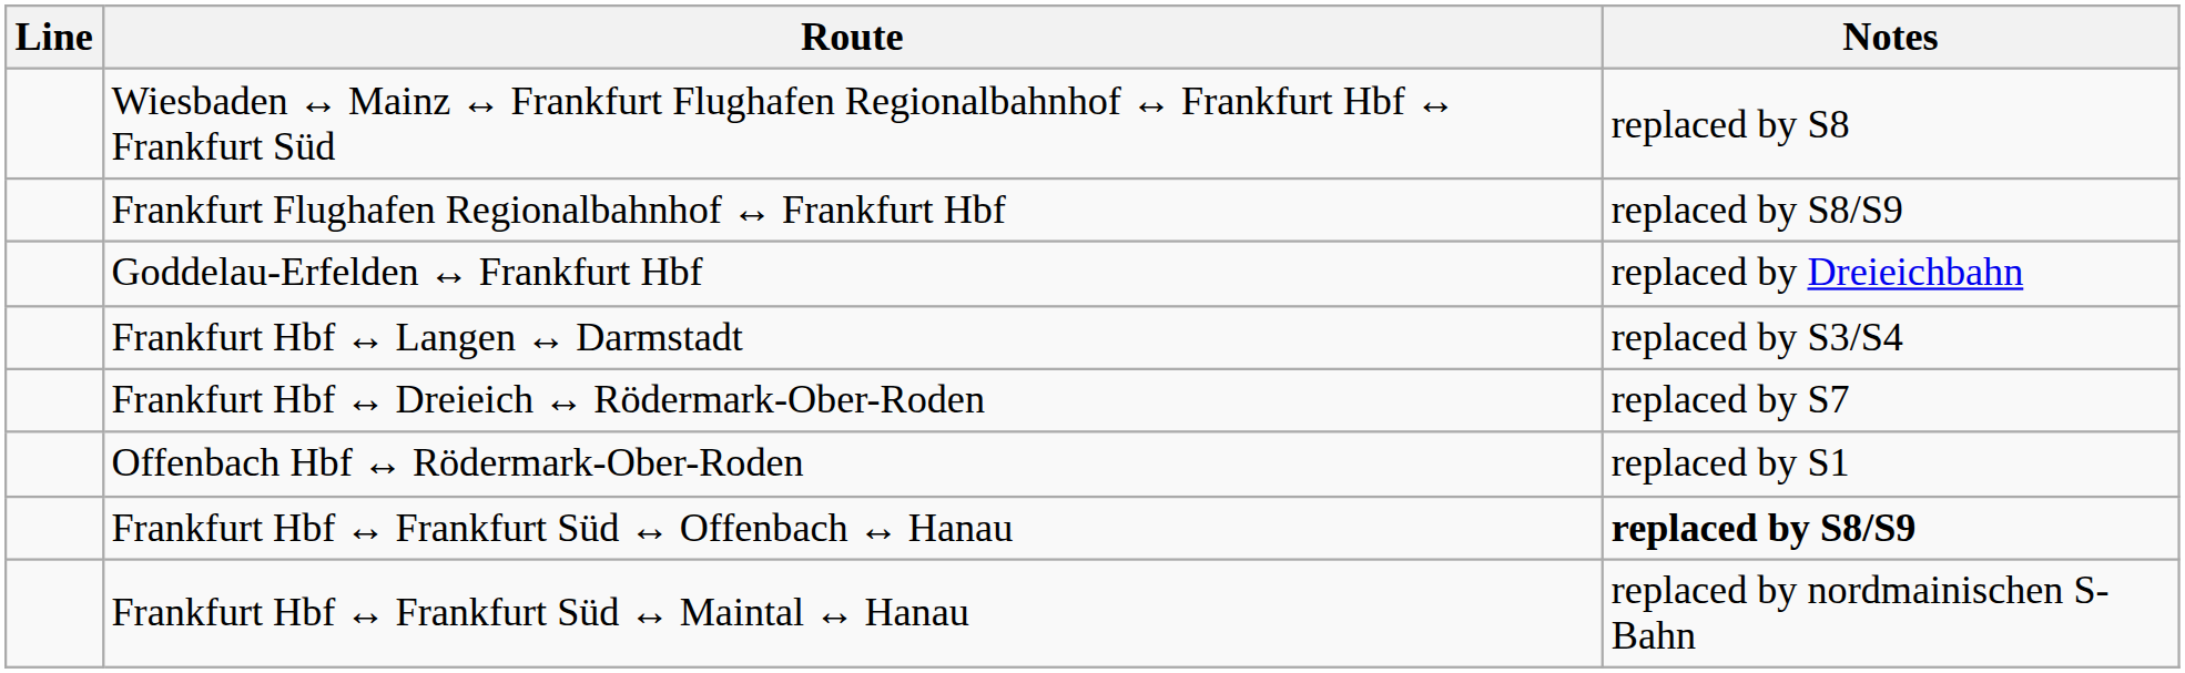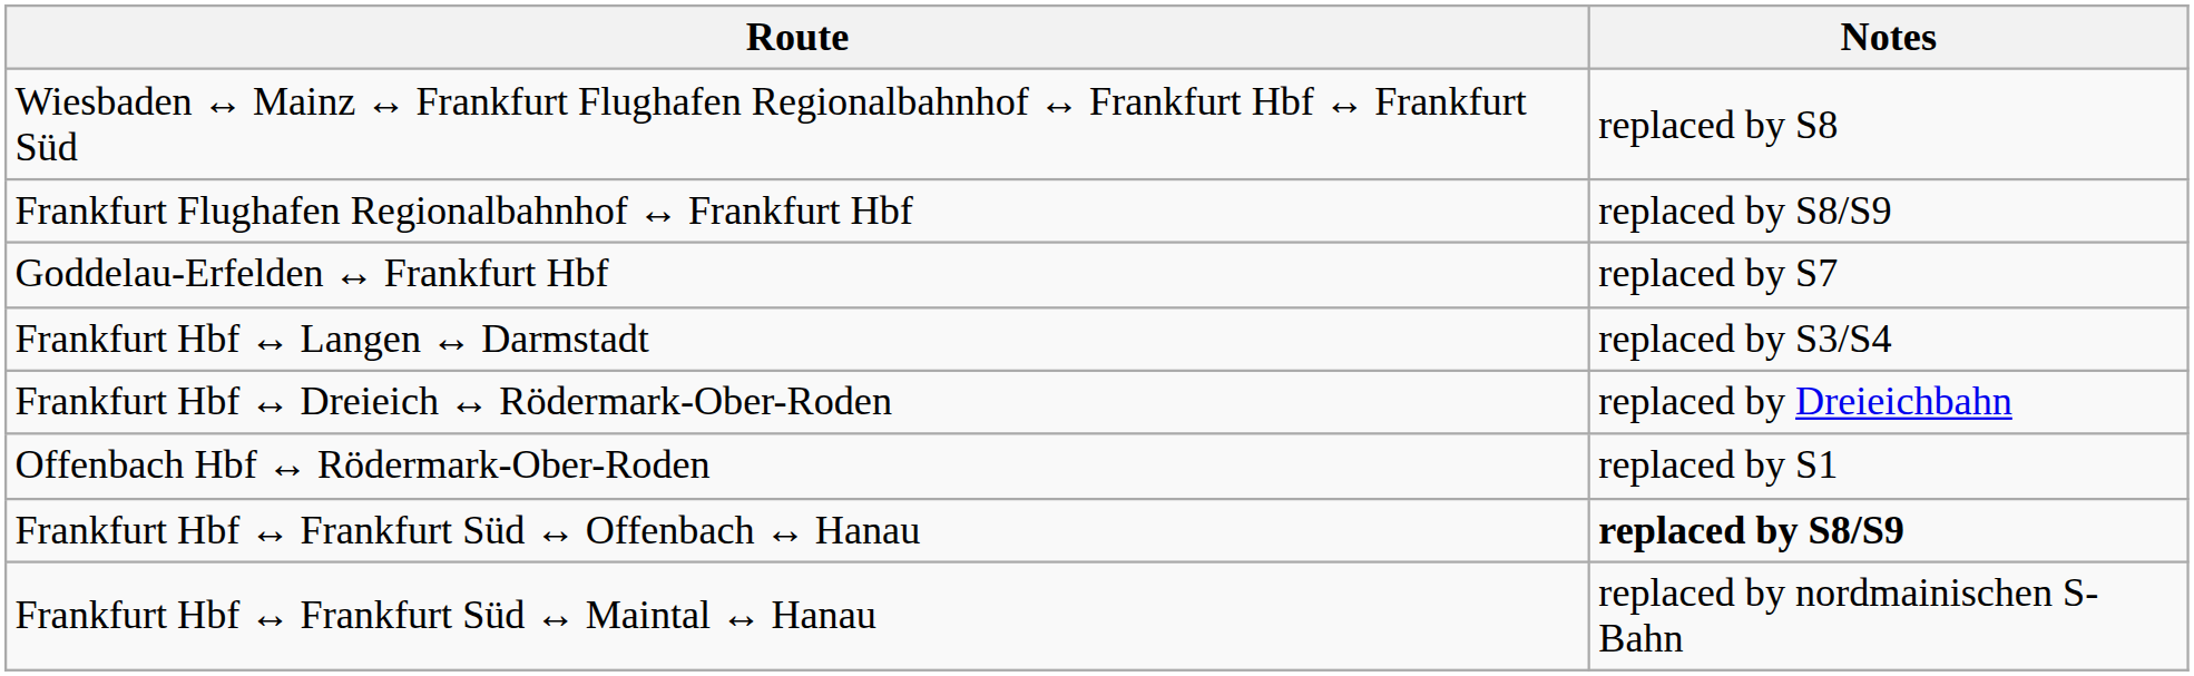- column: Line
Goddelau-Erfelden ↔ Frankfurt Hbf | Notes: replaced by Dreieichbahn -> replaced by S7
Frankfurt Hbf ↔ Dreieich ↔ Rödermark-Ober-Roden | Notes: replaced by S7 -> replaced by Dreieichbahn
